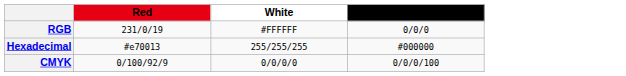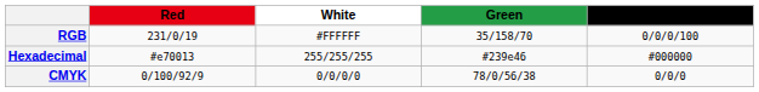+ column: Green | 35/158/70 | #239e46 | 78/0/56/38
RGB | Black: 0/0/0 -> 0/0/0/100
CMYK | Black: 0/0/0/100 -> 0/0/0
